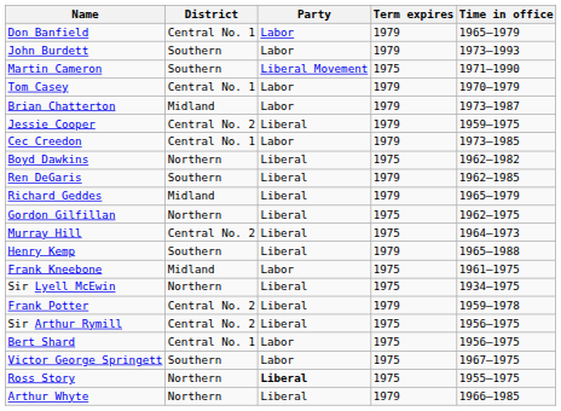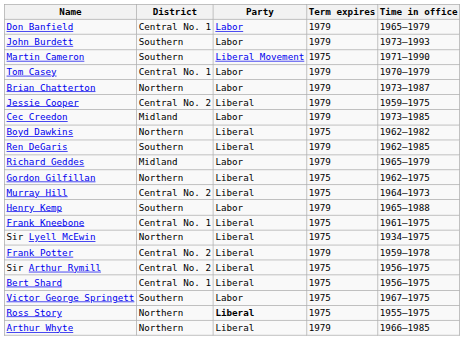Brian Chatterton | District: Midland -> Northern
Cec Creedon | District: Central No. 1 -> Midland
Richard Geddes | Party: Liberal -> Labor
Henry Kemp | Party: Liberal -> Labor
Frank Kneebone | District: Midland -> Central No. 1
Frank Kneebone | Party: Labor -> Liberal
Bert Shard | Party: Labor -> Liberal
